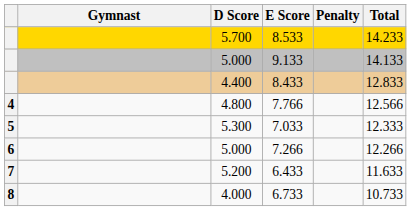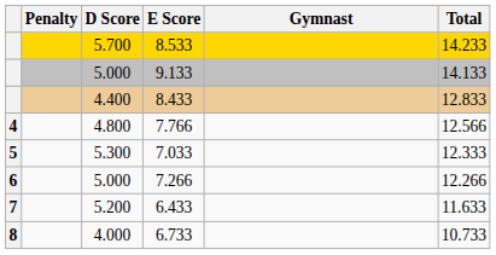columns swapped: Gymnast <-> Penalty
